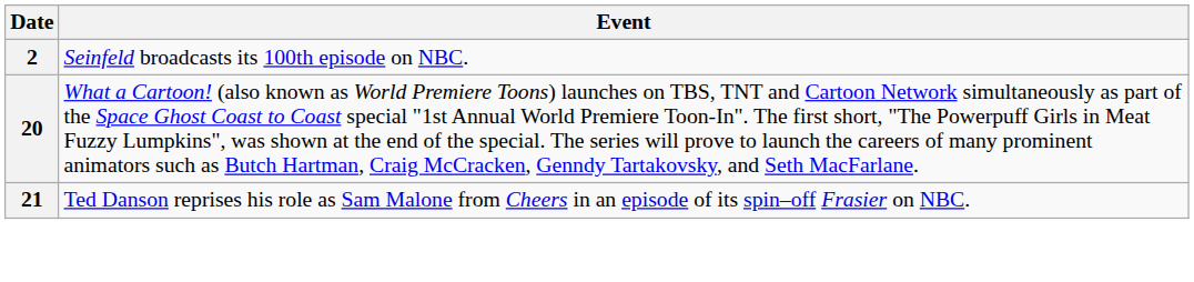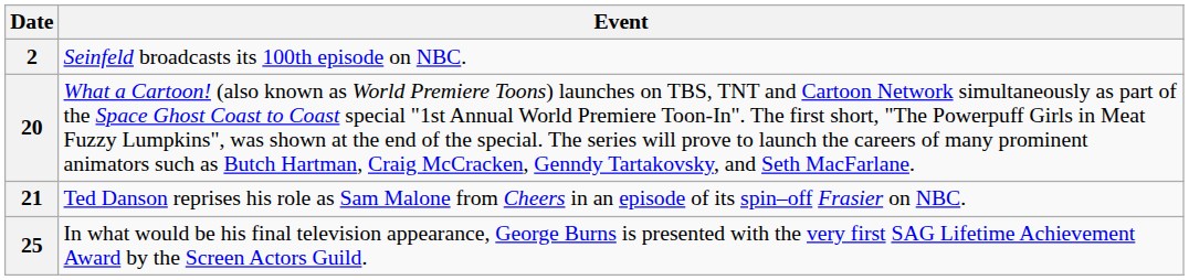+ row: 25 | In what would be his final television appearance, George Burns is presented with the very first SAG Lifetime Achievement Award by the Screen Actors Guild.
